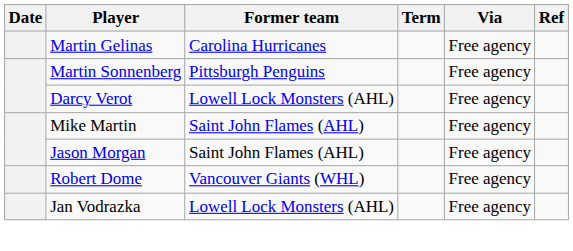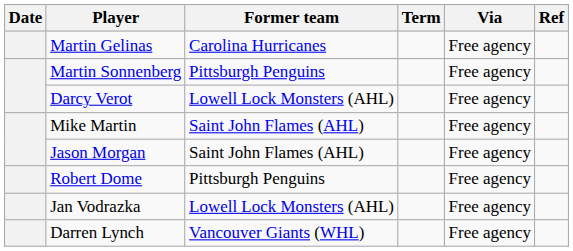Robert Dome | Former team: Vancouver Giants (WHL) -> Pittsburgh Penguins
+ row: Darren Lynch | Vancouver Giants (WHL) | Free agency
